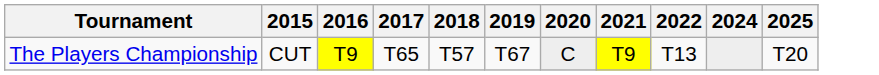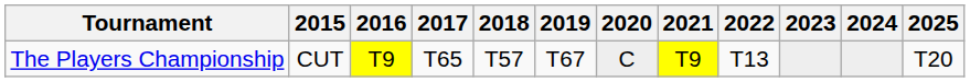+ column: 2023
